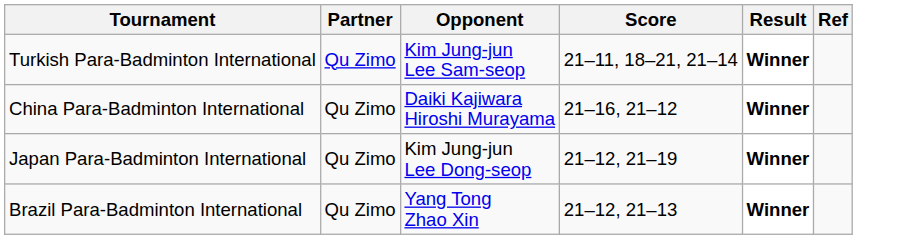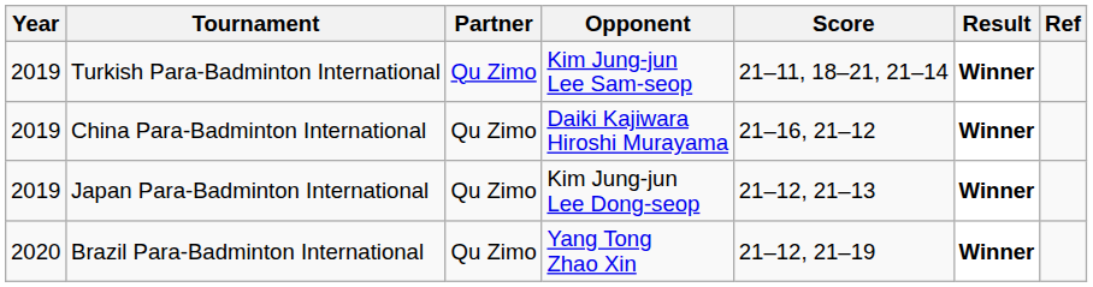+ column: Year | 2019 | 2019 | 2019 | 2020
Japan Para-Badminton International | Score: 21–12, 21–19 -> 21–12, 21–13
Brazil Para-Badminton International | Score: 21–12, 21–13 -> 21–12, 21–19
